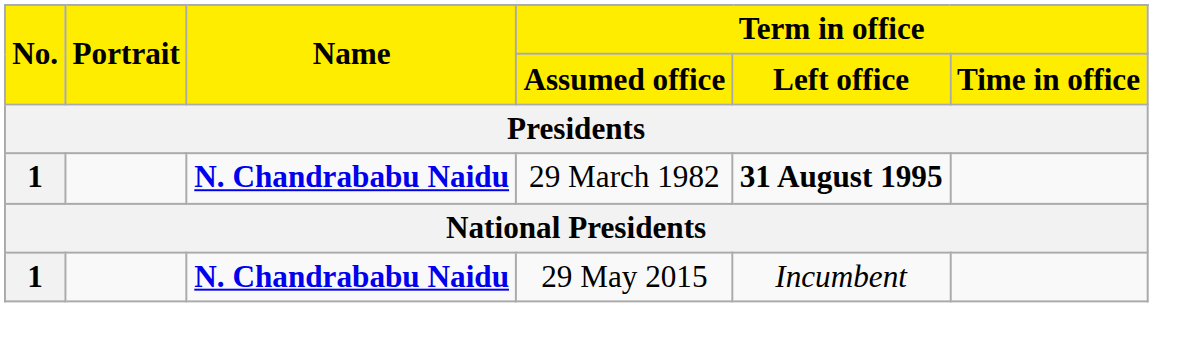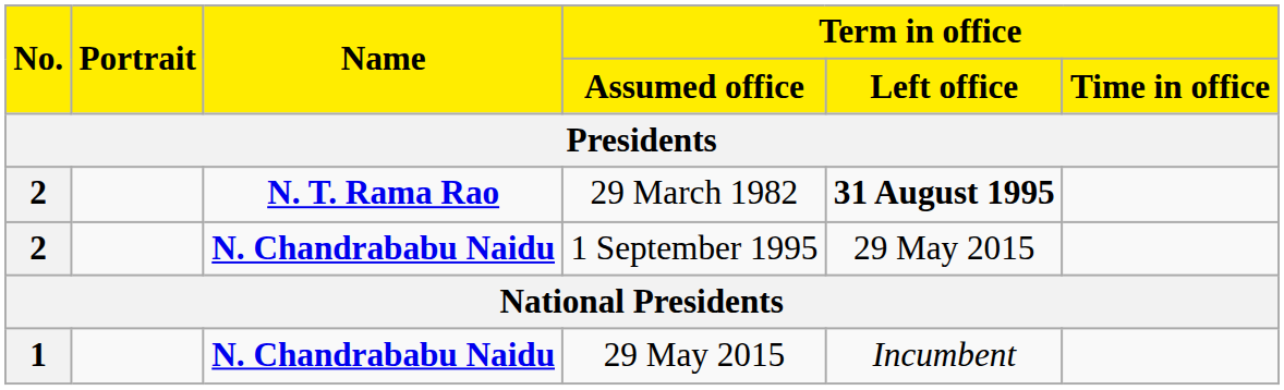29 March 1982 | No.: 1 -> 2
29 March 1982 | Name: N. Chandrababu Naidu -> N. T. Rama Rao
+ row: 2 | N. Chandrababu Naidu | 1 September 1995 | 29 May 2015
